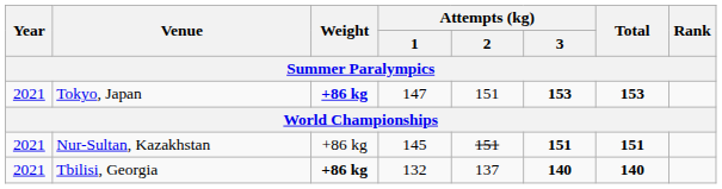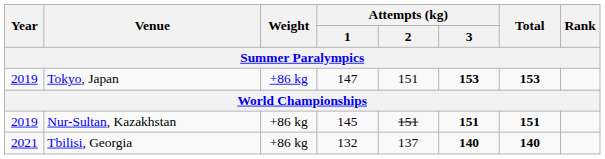Tokyo, Japan | Year: 2021 -> 2019
Tokyo, Japan | Weight: bold -> normal
Nur-Sultan, Kazakhstan | Year: 2021 -> 2019
Tbilisi, Georgia | Weight: bold -> normal
